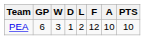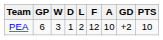+ column: GD | +2
